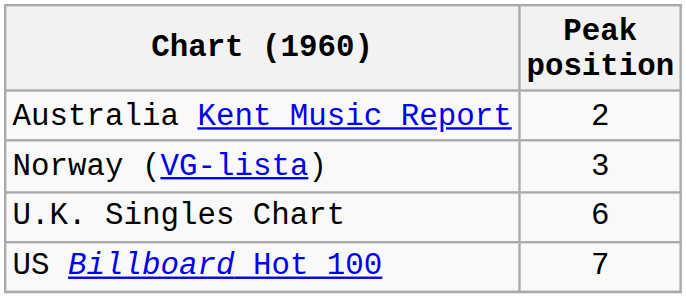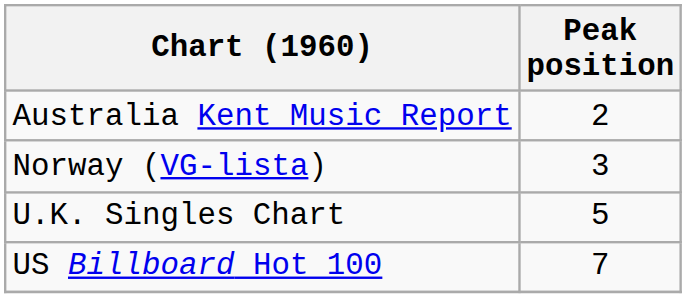U.K. Singles Chart | Peak position: 6 -> 5
